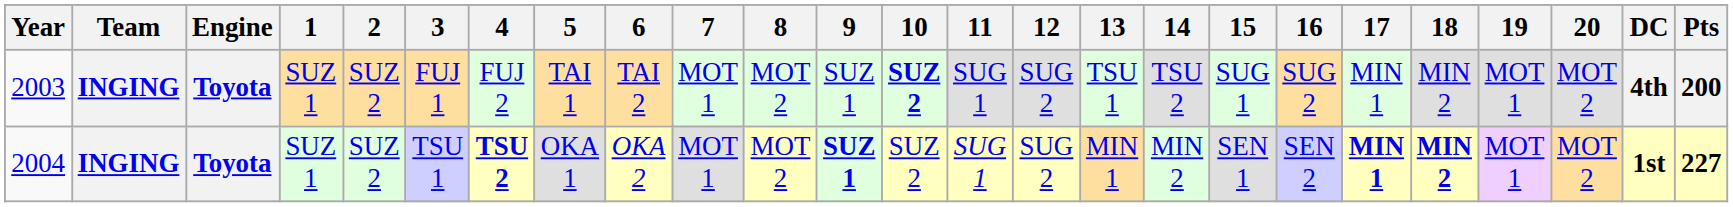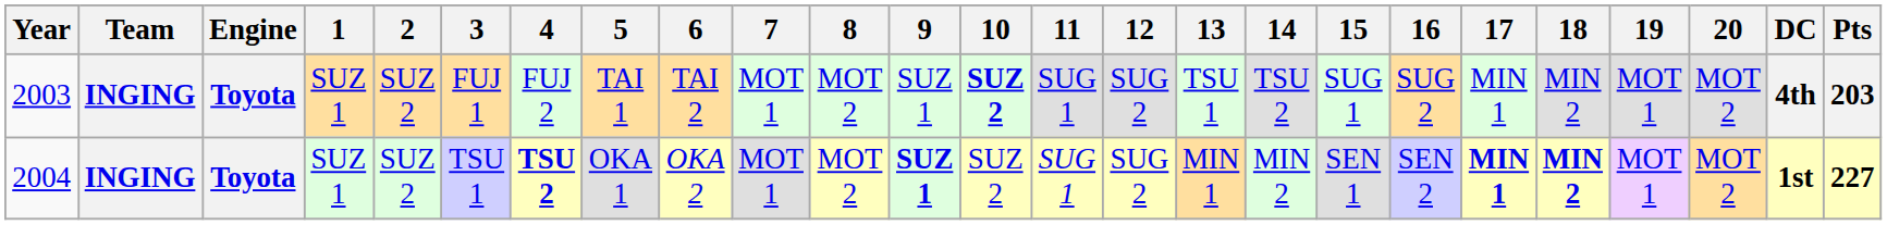2003 | Pts: 200 -> 203
